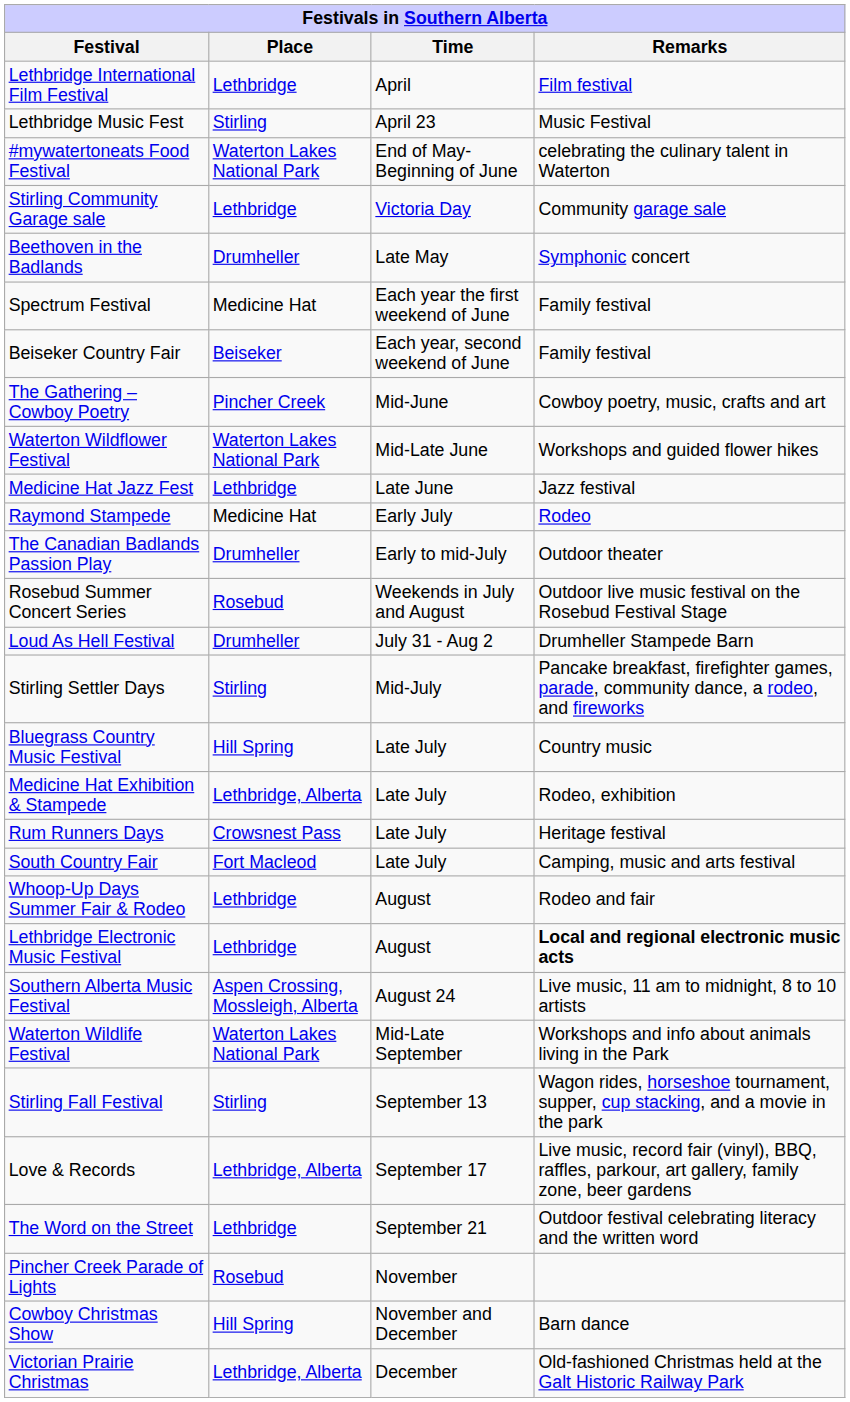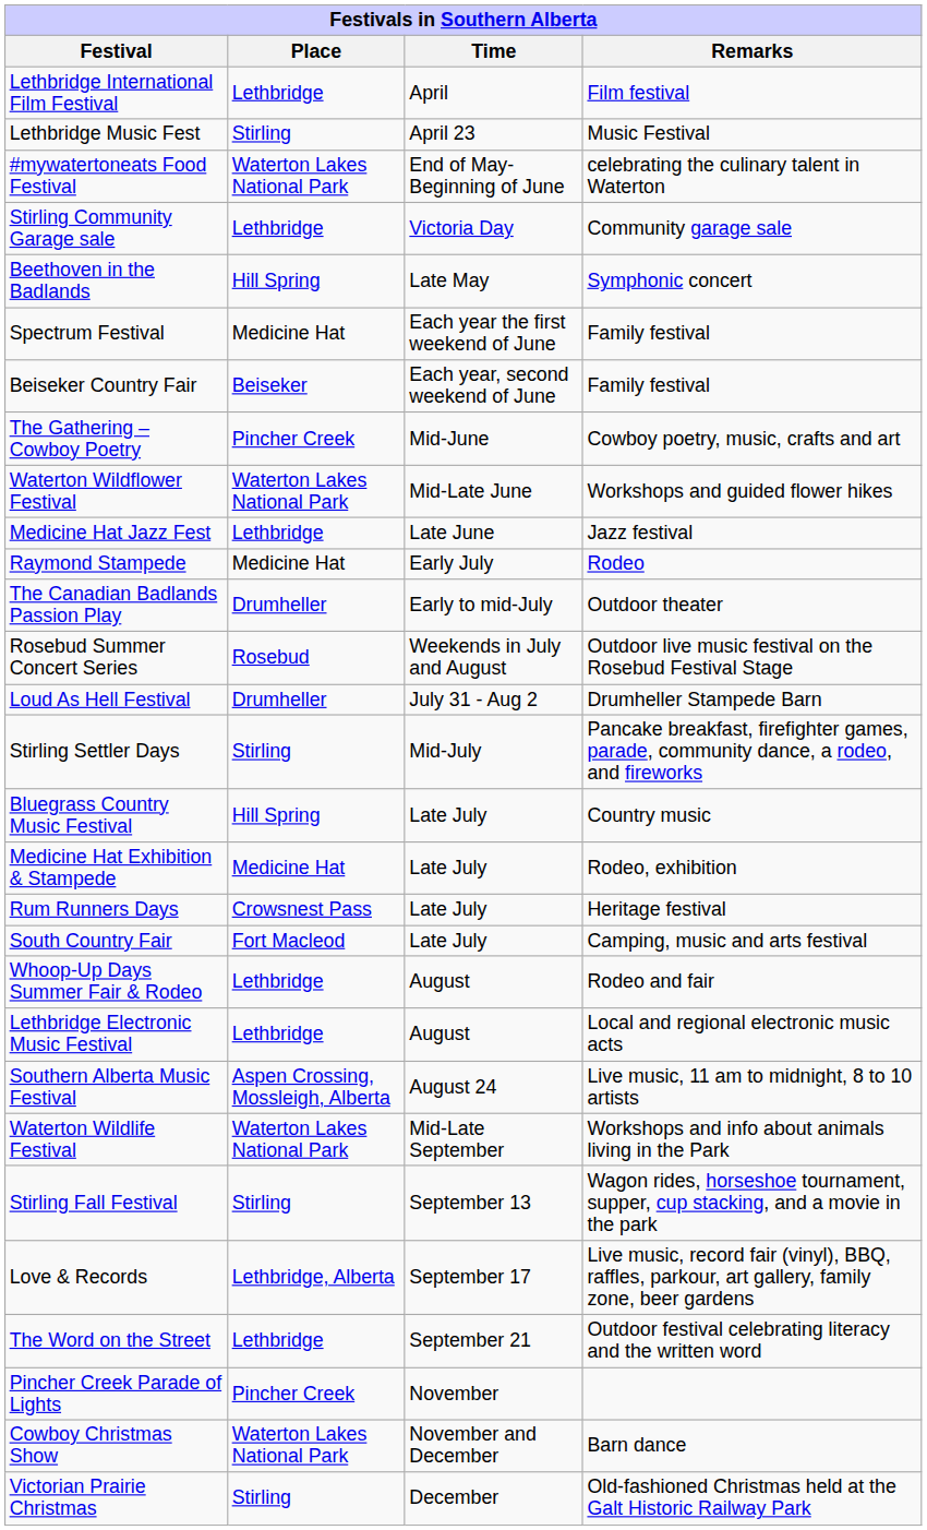Beethoven in the Badlands | Place: Drumheller -> Hill Spring
Medicine Hat Exhibition & Stampede | Place: Lethbridge, Alberta -> Medicine Hat
Lethbridge Electronic Music Festival | Remarks: bold -> normal
Pincher Creek Parade of Lights | Place: Rosebud -> Pincher Creek
Cowboy Christmas Show | Place: Hill Spring -> Waterton Lakes National Park
Victorian Prairie Christmas | Place: Lethbridge, Alberta -> Stirling
